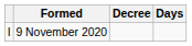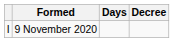columns swapped: Days <-> Decree
